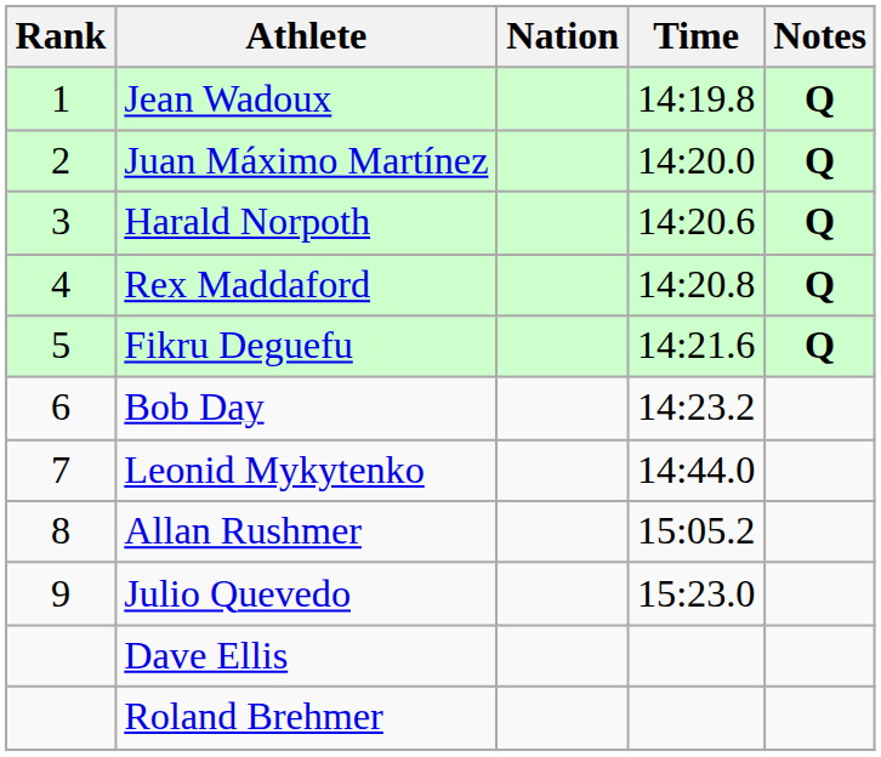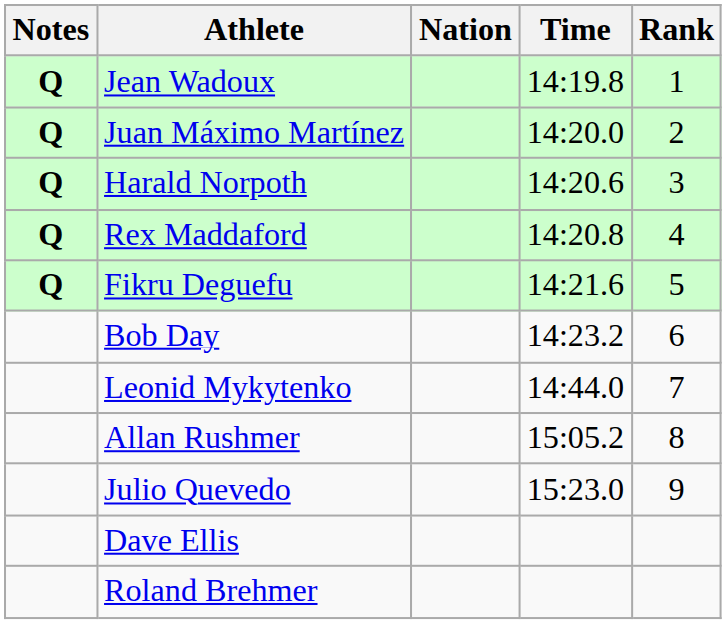columns swapped: Rank <-> Notes
